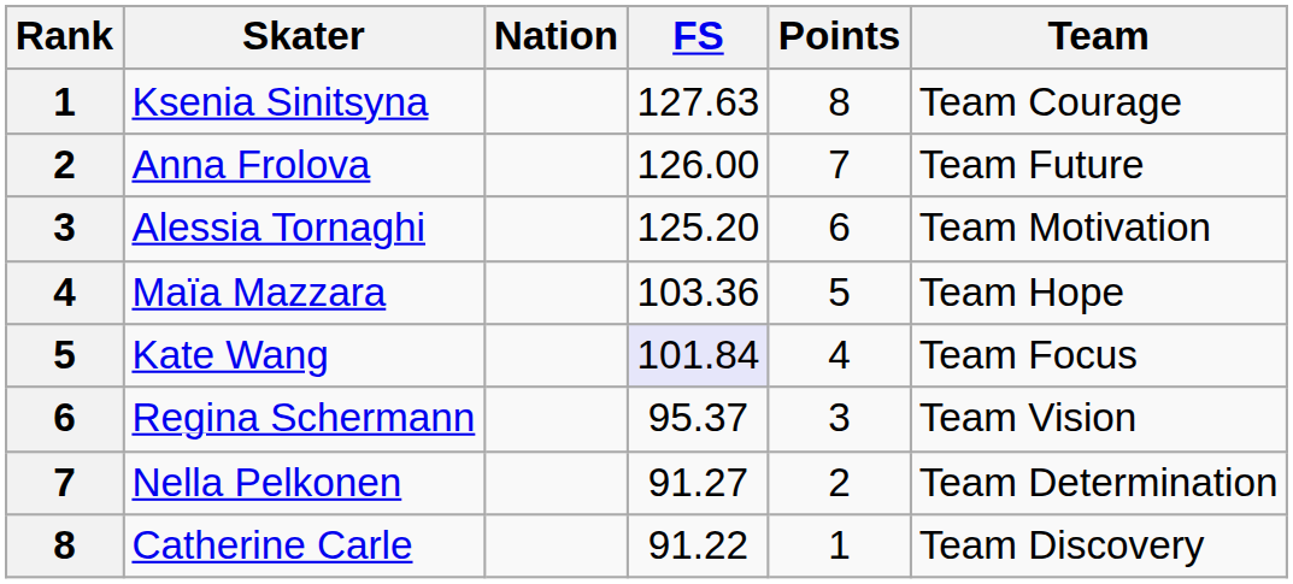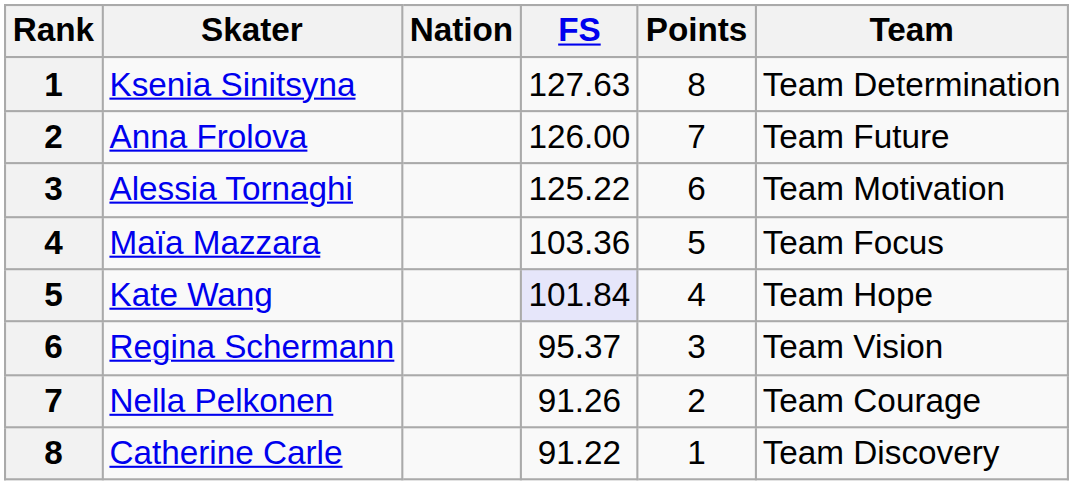Ksenia Sinitsyna | Team: Team Courage -> Team Determination
Alessia Tornaghi | FS: 125.20 -> 125.22
Maïa Mazzara | Team: Team Hope -> Team Focus
Kate Wang | Team: Team Focus -> Team Hope
Nella Pelkonen | FS: 91.27 -> 91.26
Nella Pelkonen | Team: Team Determination -> Team Courage
